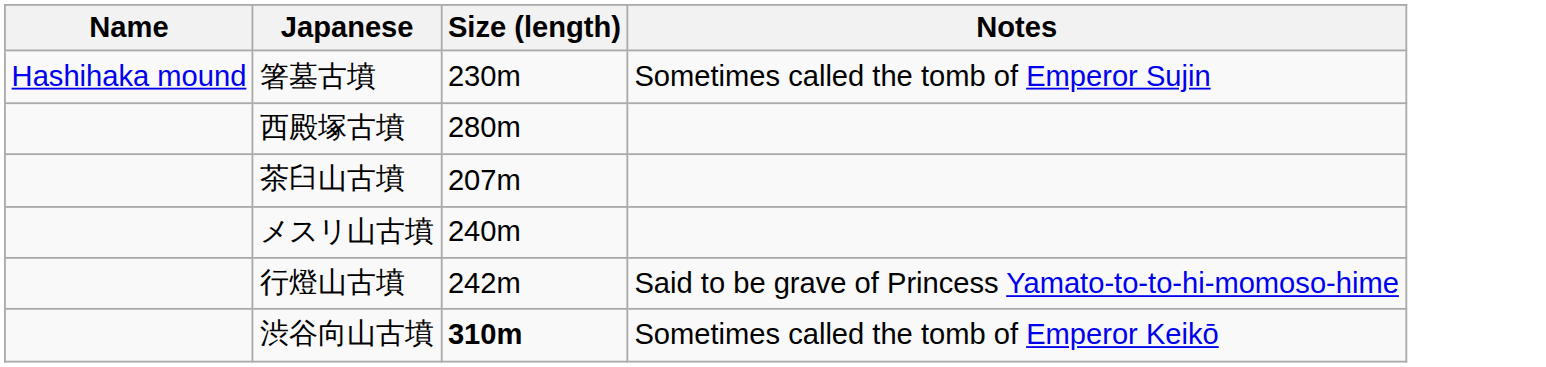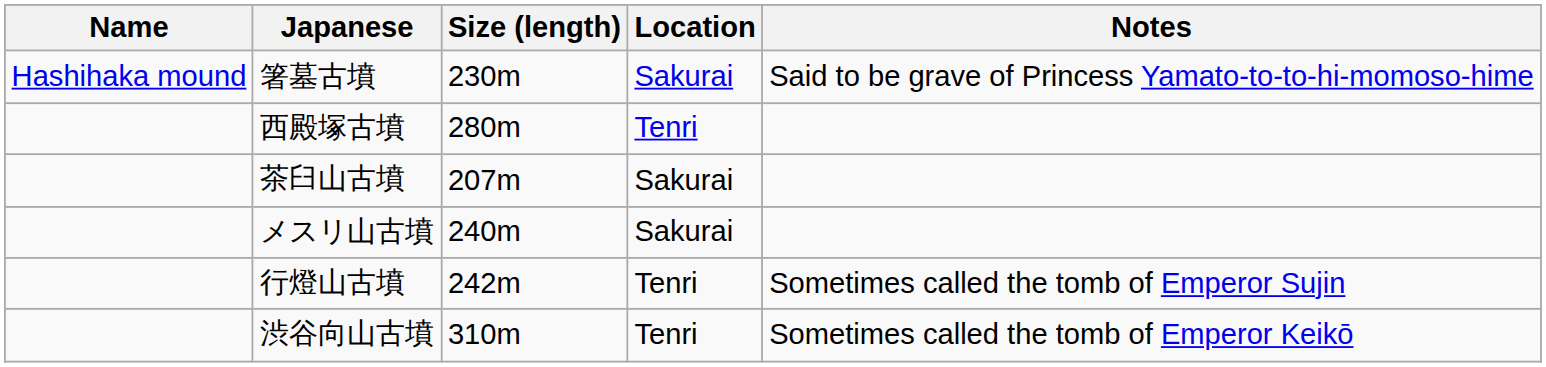+ column: Location | Sakurai | Tenri | Sakurai | Sakurai | Tenri | Tenri
箸墓古墳 | Notes: Sometimes called the tomb of Emperor Sujin -> Said to be grave of Princess Yamato-to-to-hi-momoso-hime
行燈山古墳 | Notes: Said to be grave of Princess Yamato-to-to-hi-momoso-hime -> Sometimes called the tomb of Emperor Sujin
渋谷向山古墳 | Size (length): bold -> normal
